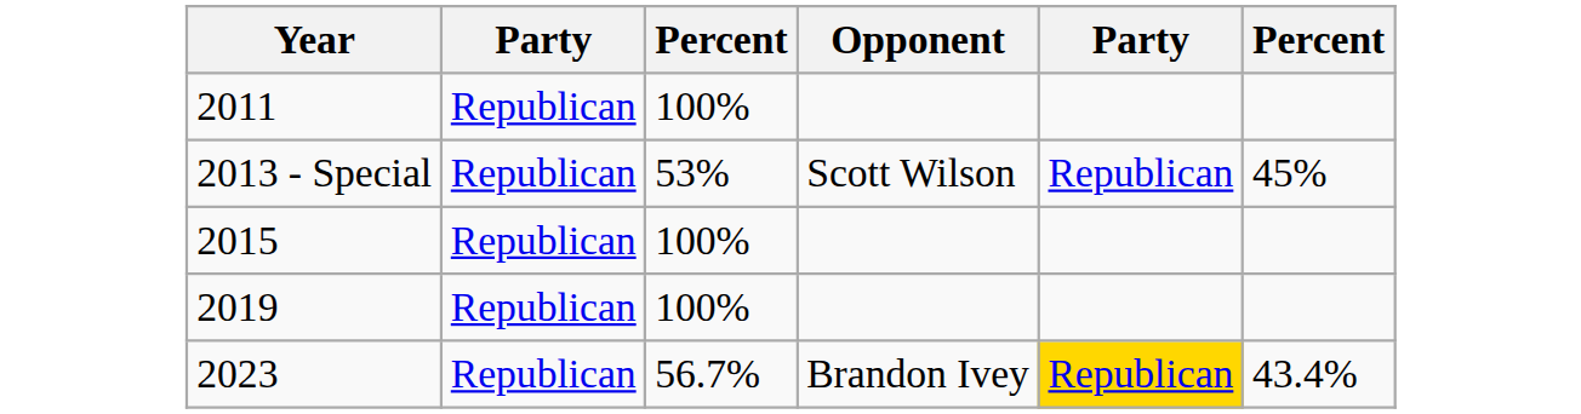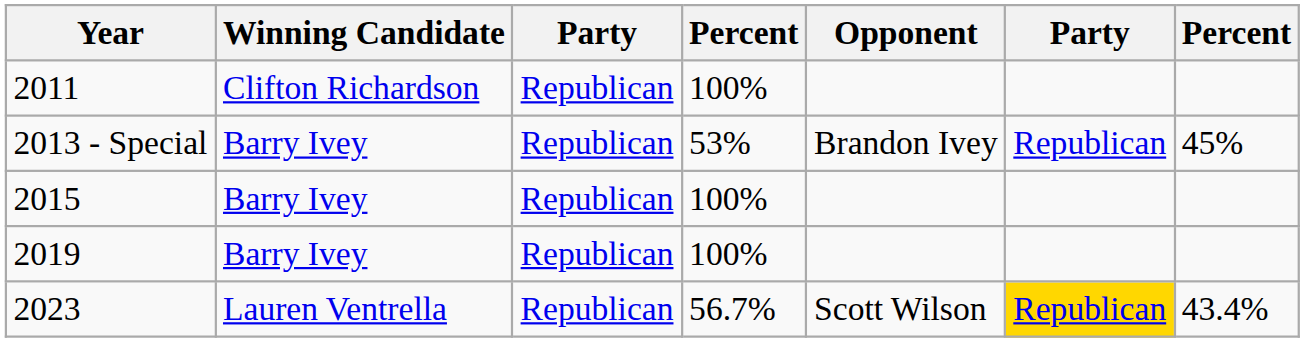+ column: Winning Candidate | Clifton Richardson | Barry Ivey | Barry Ivey | Barry Ivey | Lauren Ventrella
2013 - Special | Opponent: Scott Wilson -> Brandon Ivey
2023 | Opponent: Brandon Ivey -> Scott Wilson
